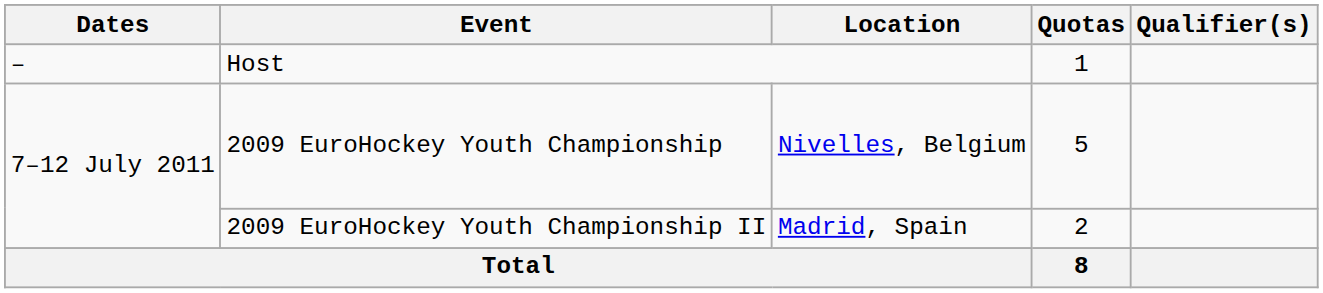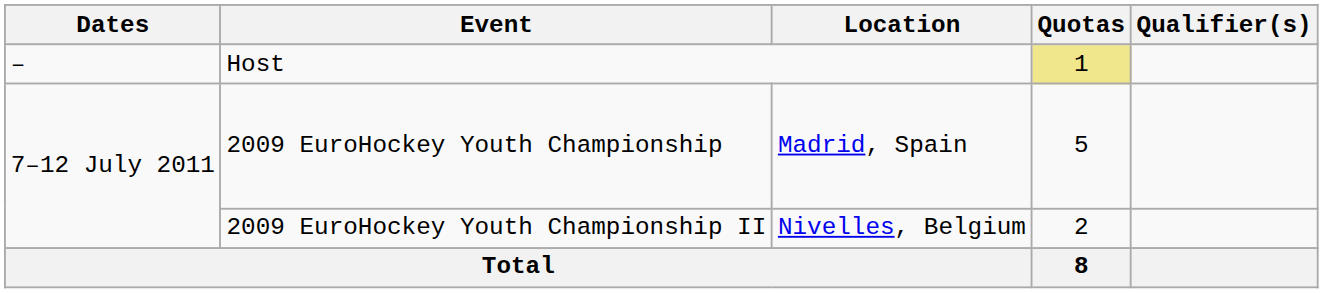Host | Quotas: no background -> khaki background
2009 EuroHockey Youth Championship | Location: Nivelles, Belgium -> Madrid, Spain
2009 EuroHockey Youth Championship II | Location: Madrid, Spain -> Nivelles, Belgium
